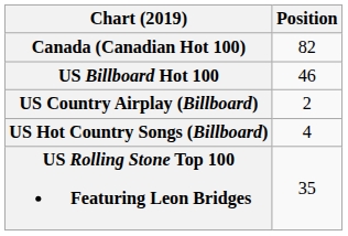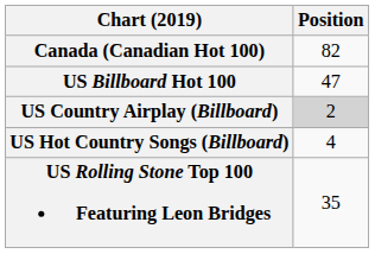US Billboard Hot 100 | Position: 46 -> 47
US Country Airplay (Billboard) | Position: no background -> lightgrey background
